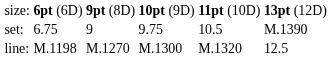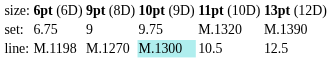set: | column 5: 10.5 -> M.1320
line: | column 4: no background -> paleturquoise background
line: | column 5: M.1320 -> 10.5
